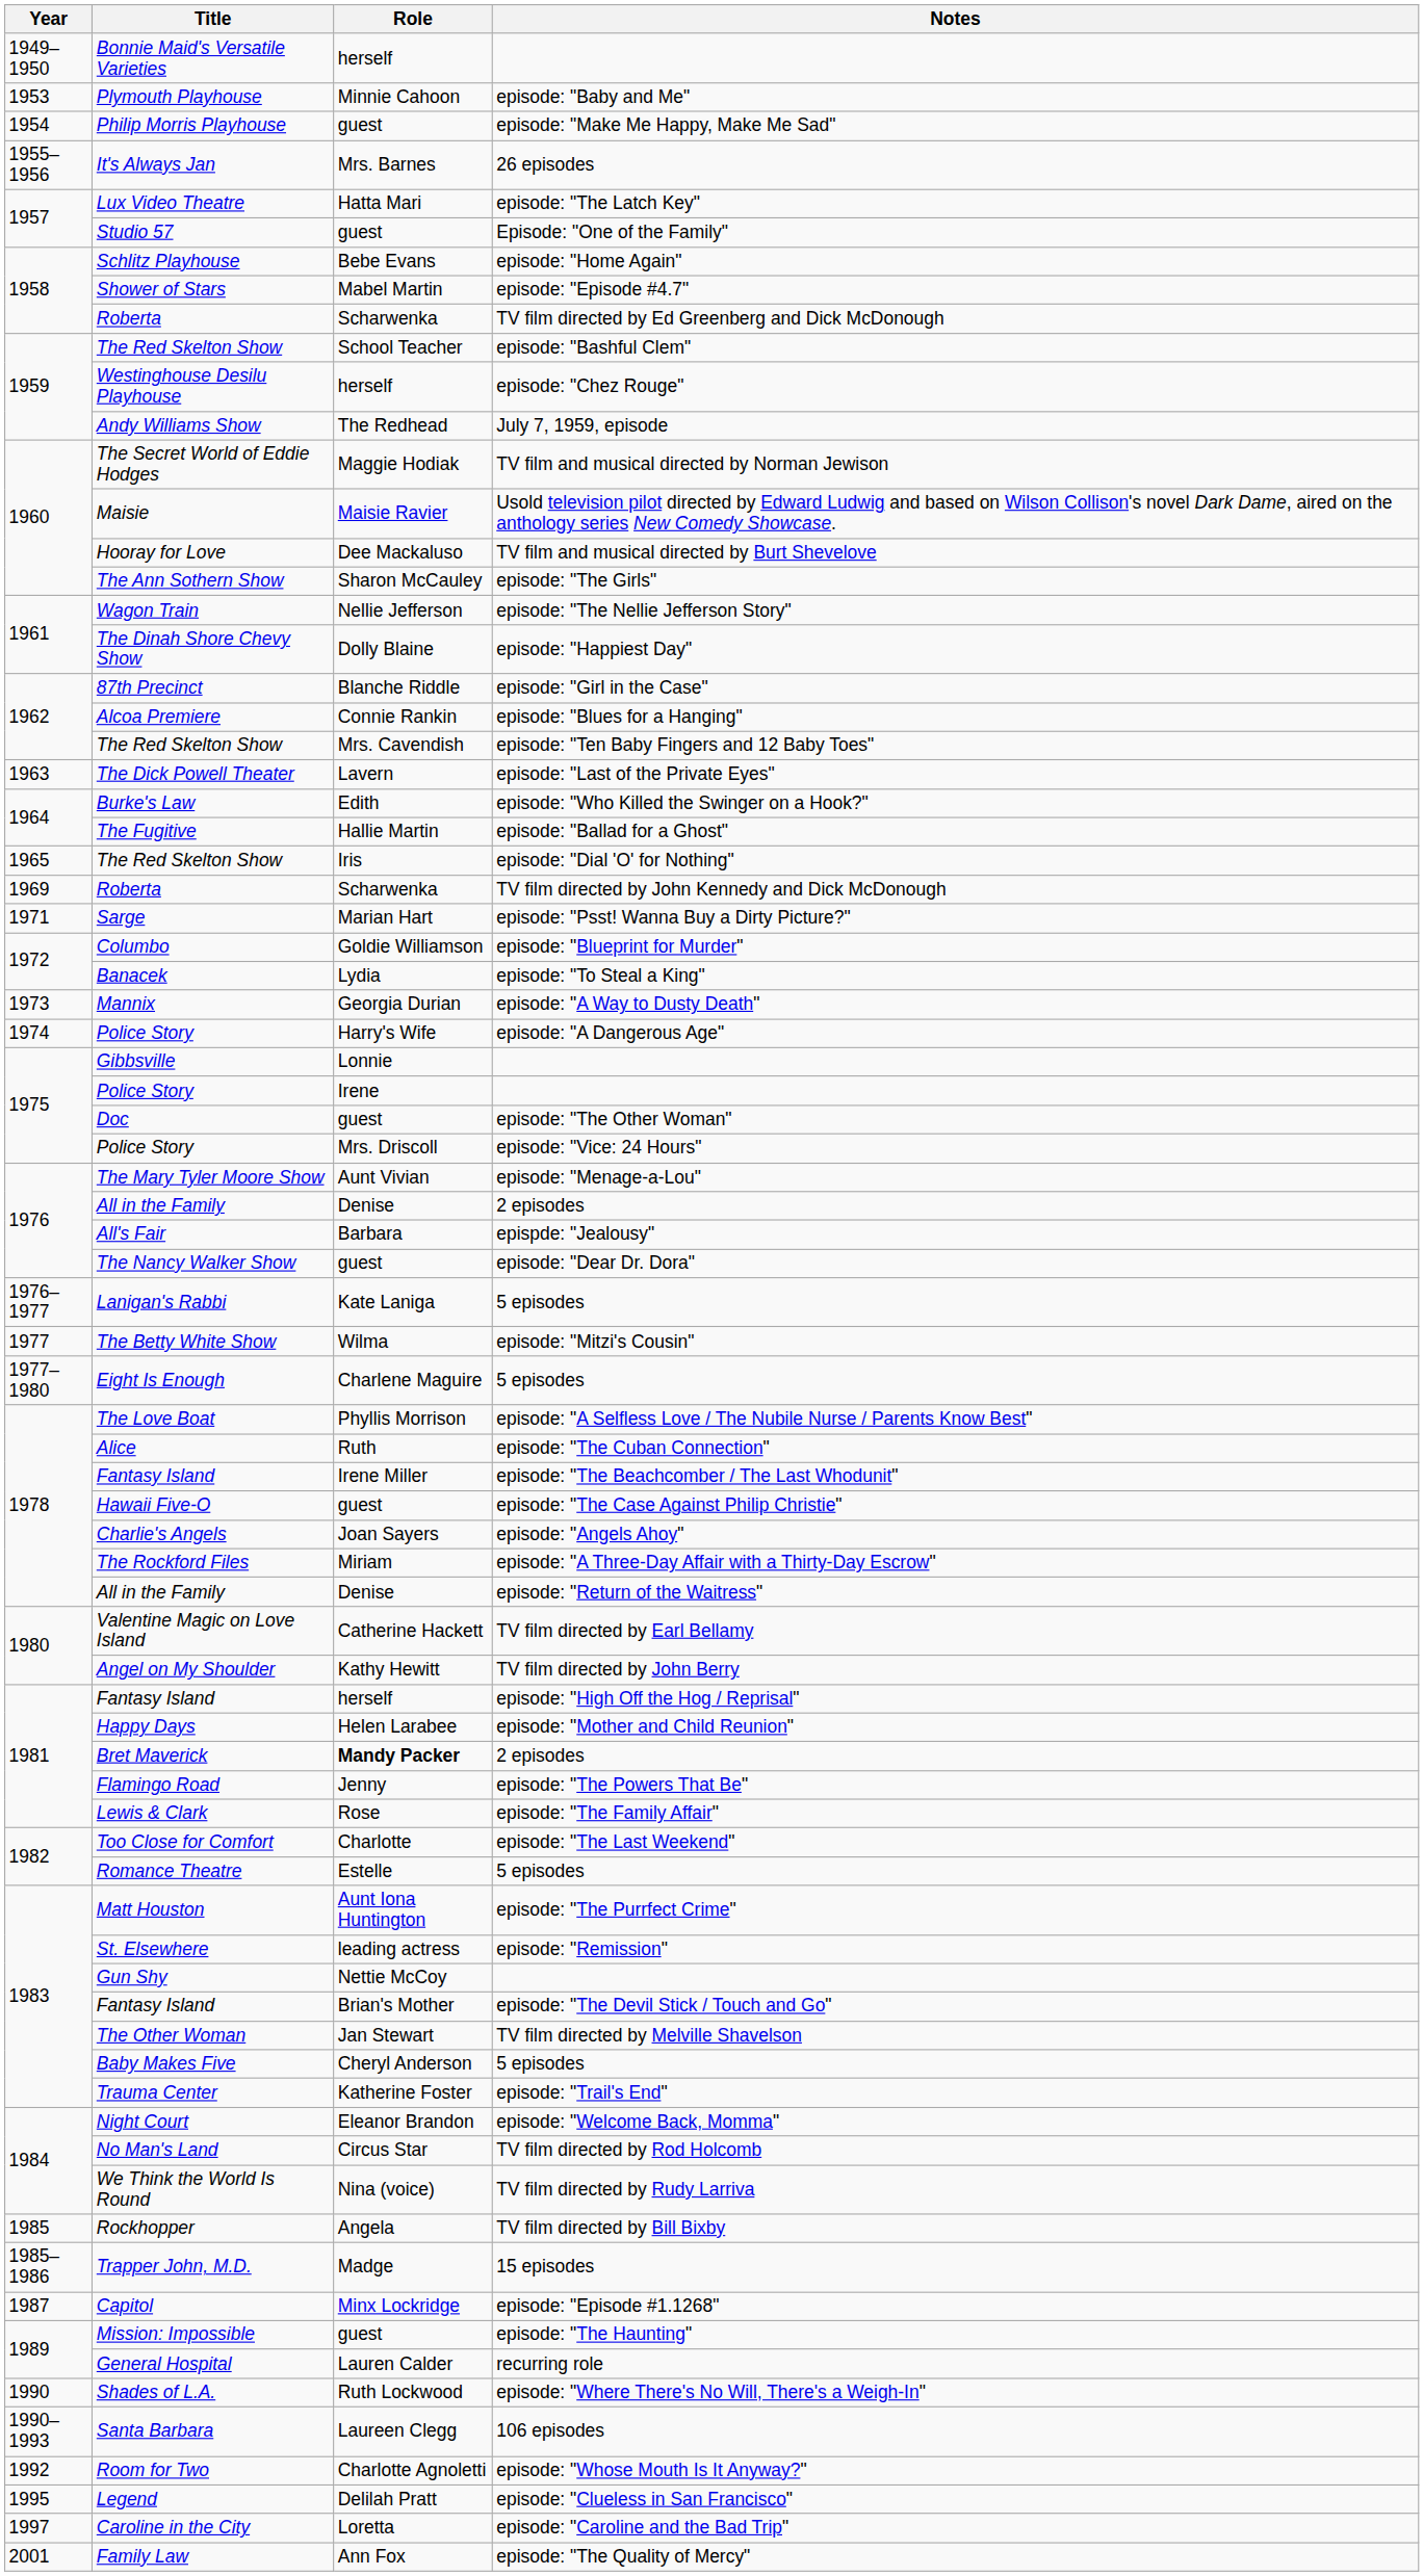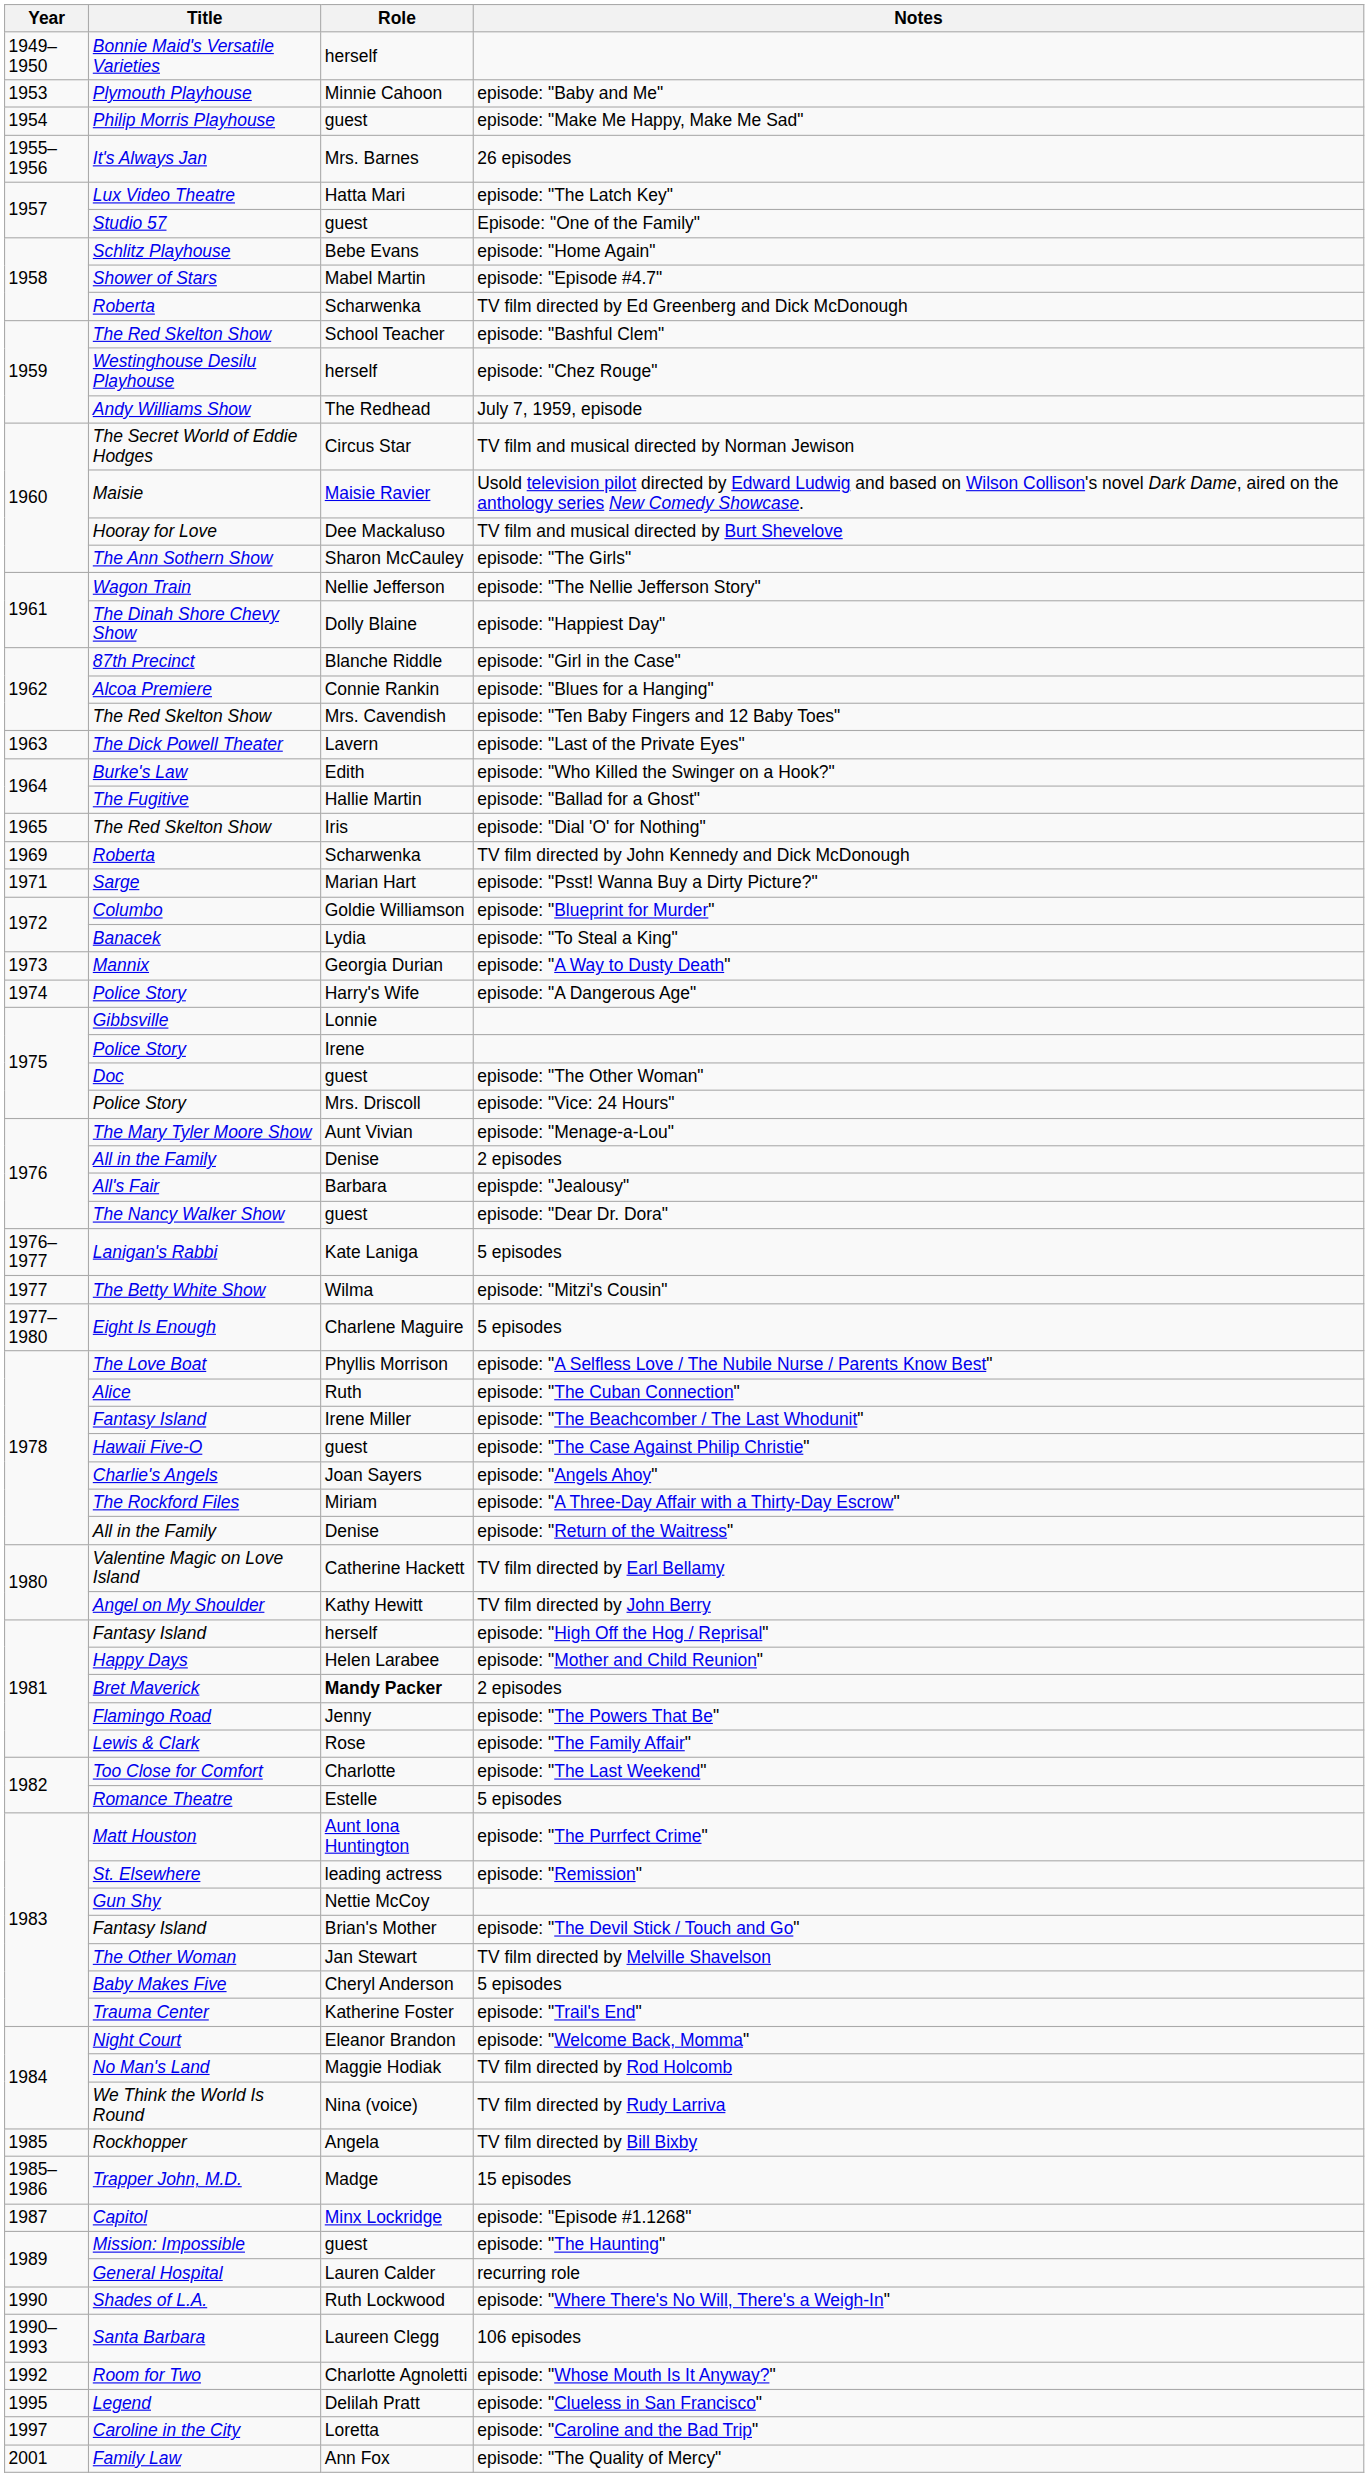TV film and musical directed by Norman Jewison | Role: Maggie Hodiak -> Circus Star
TV film directed by Rod Holcomb | Role: Circus Star -> Maggie Hodiak
